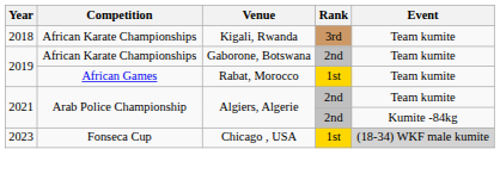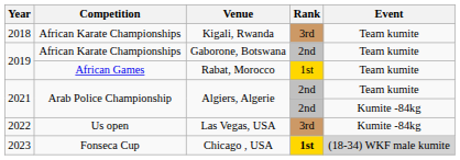+ row: 2022 | Us open | Las Vegas, USA | 3rd | Kumite -84kg
Chicago , USA | Rank: normal -> bold
